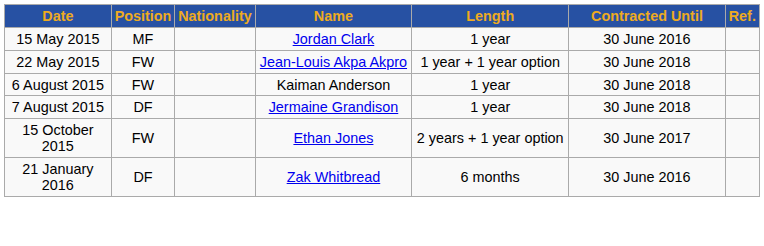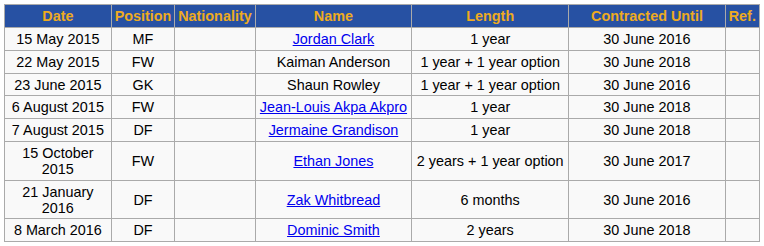22 May 2015 | Name: Jean-Louis Akpa Akpro -> Kaiman Anderson
+ row: 23 June 2015 | GK | Shaun Rowley | 1 year + 1 year option | 30 June 2016
6 August 2015 | Name: Kaiman Anderson -> Jean-Louis Akpa Akpro
+ row: 8 March 2016 | DF | Dominic Smith | 2 years | 30 June 2018
